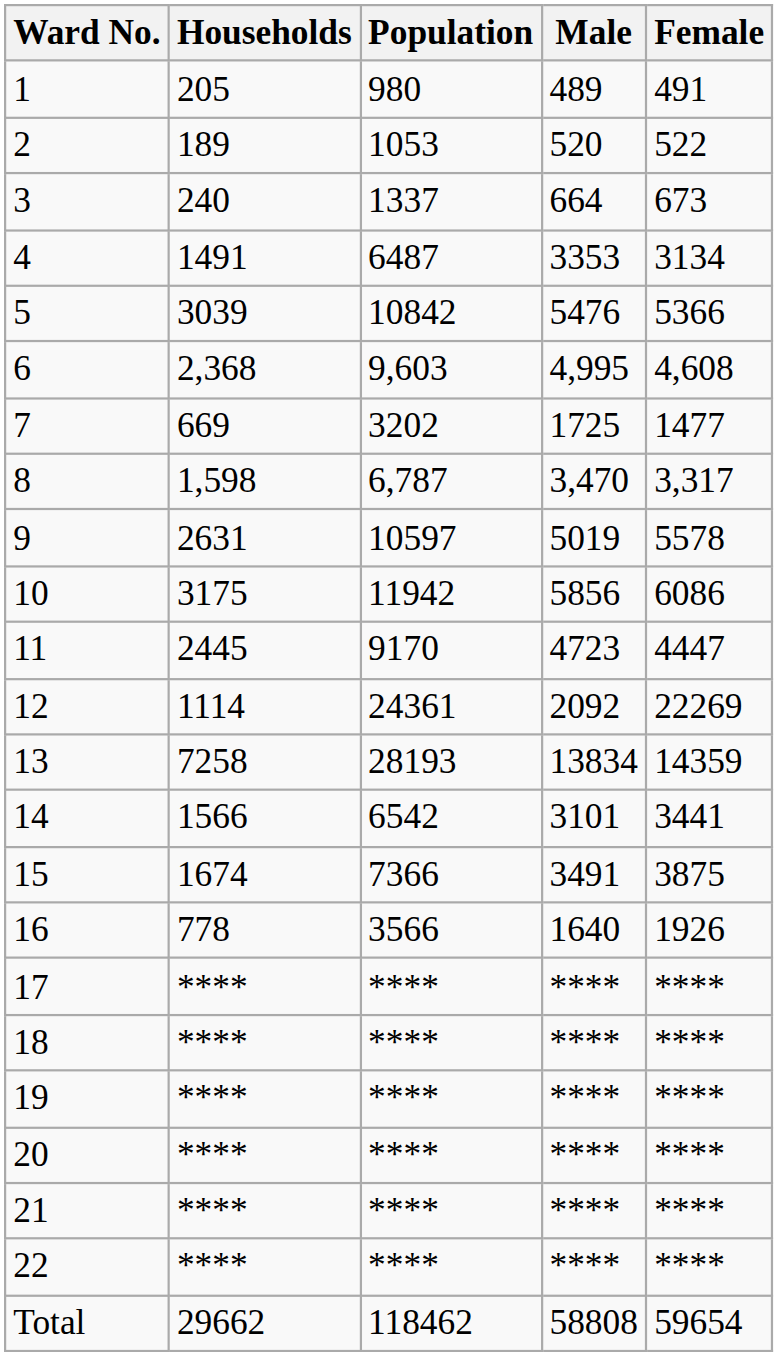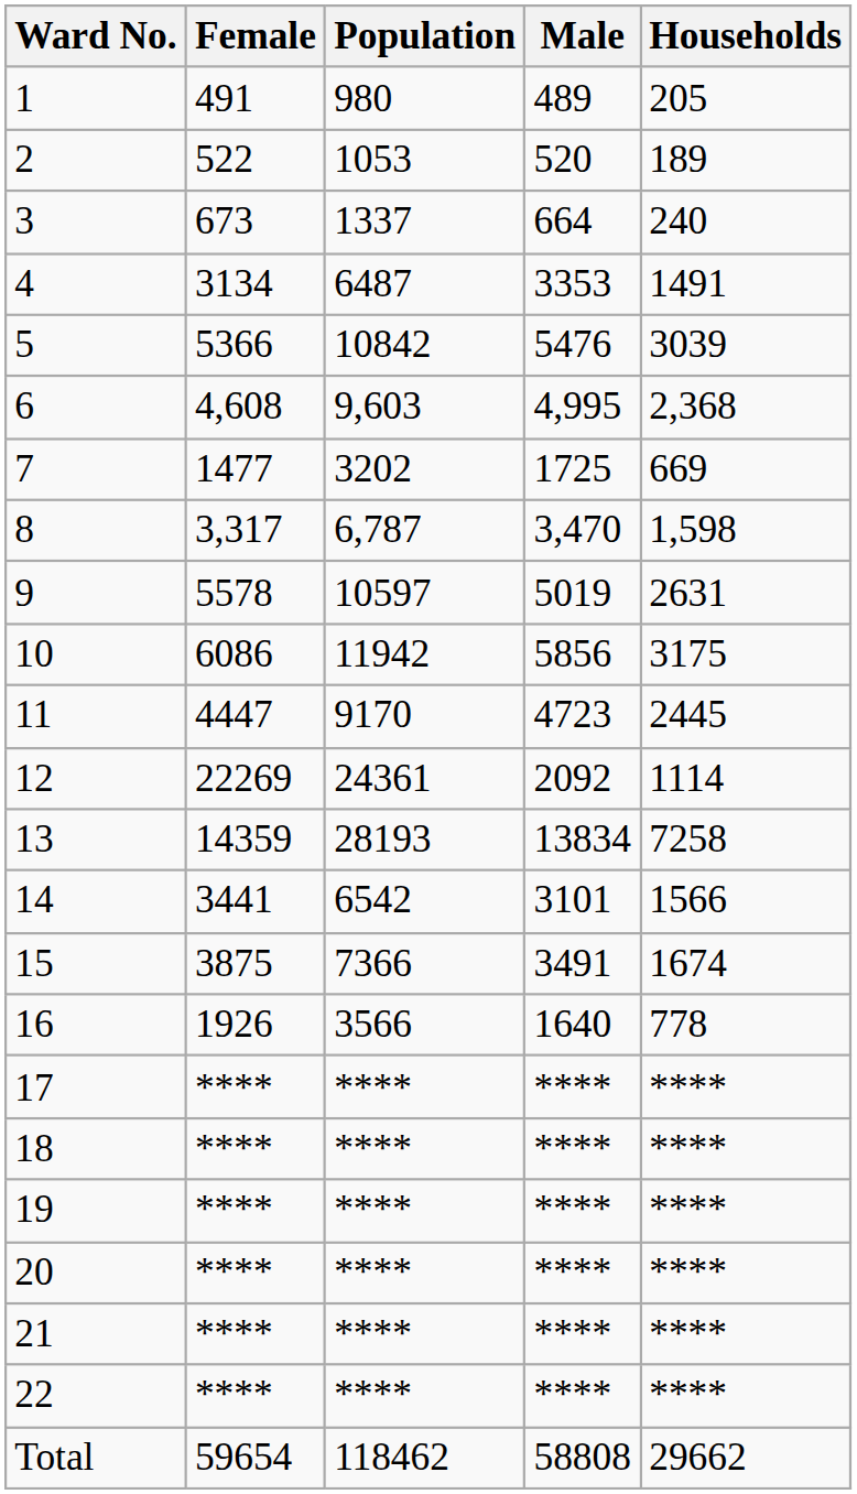columns swapped: Households <-> Female
